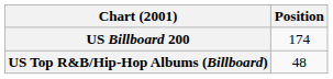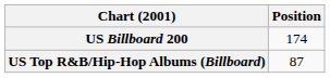US Top R&B/Hip-Hop Albums (Billboard) | Position: 48 -> 87
